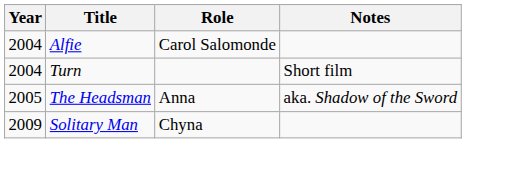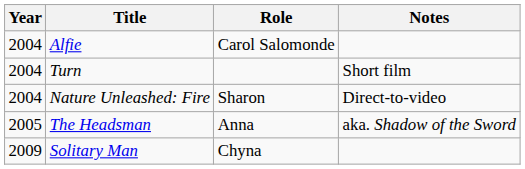+ row: 2004 | Nature Unleashed: Fire | Sharon | Direct-to-video
